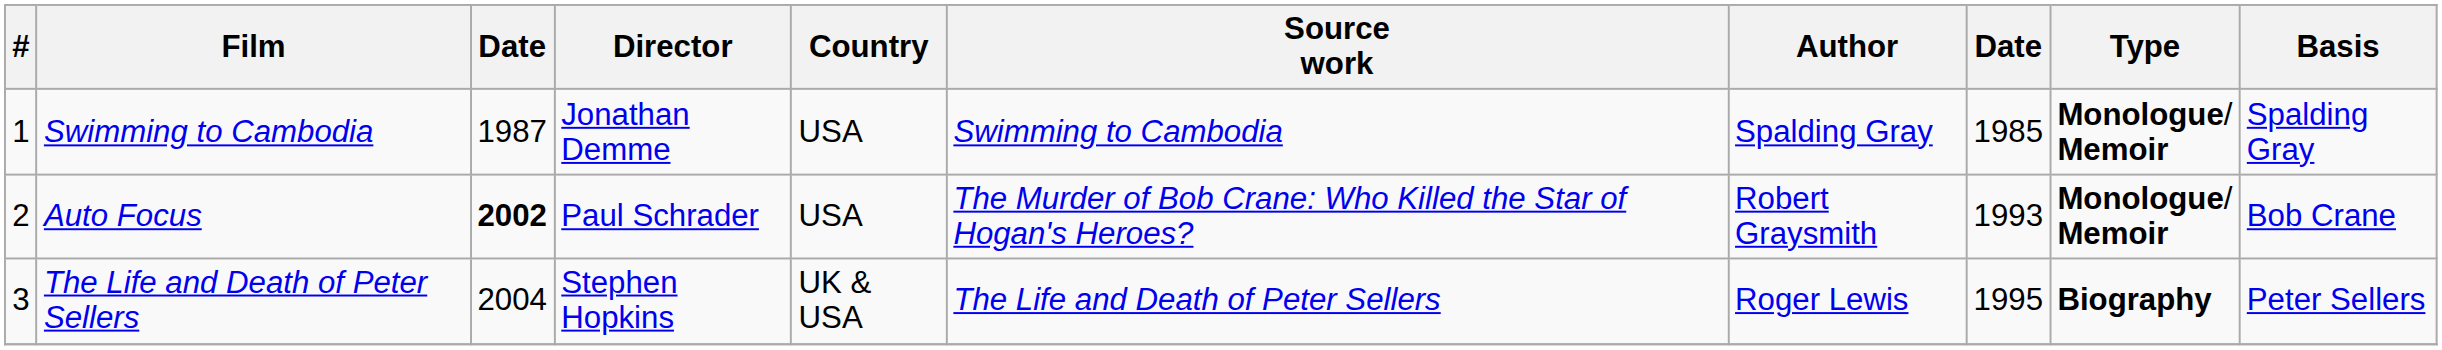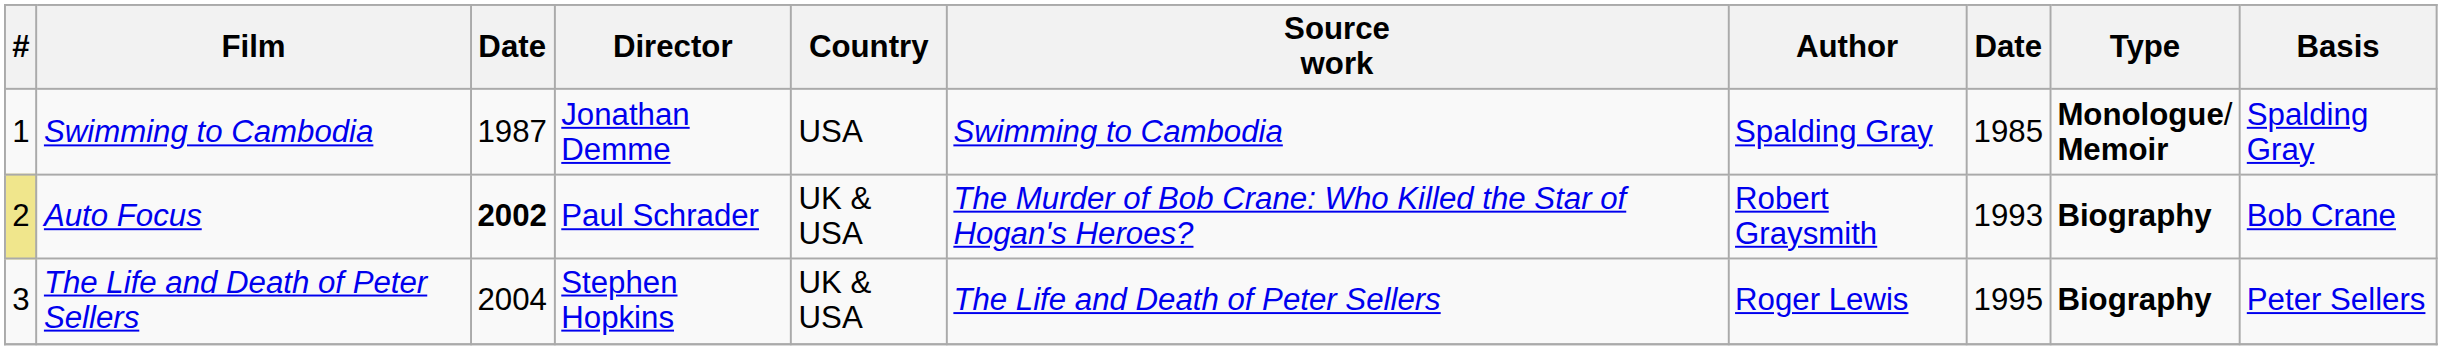Auto Focus | #: no background -> khaki background
Auto Focus | Country: USA -> UK & USA
Auto Focus | Type: Monologue/ Memoir -> Biography
